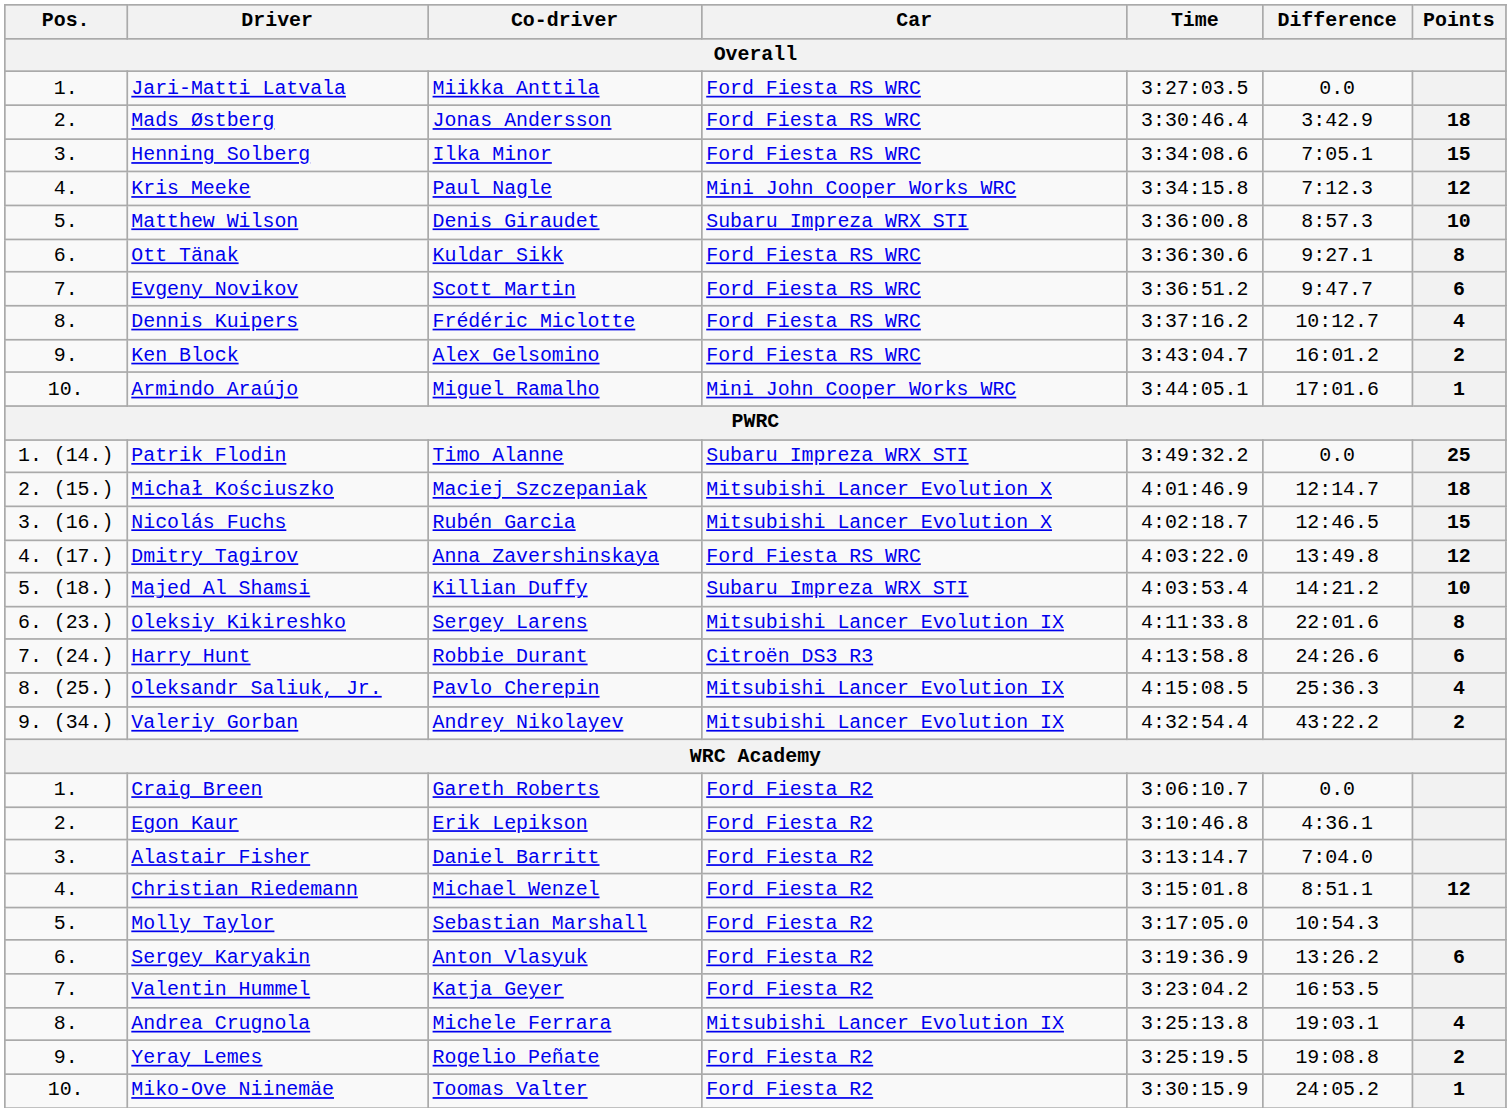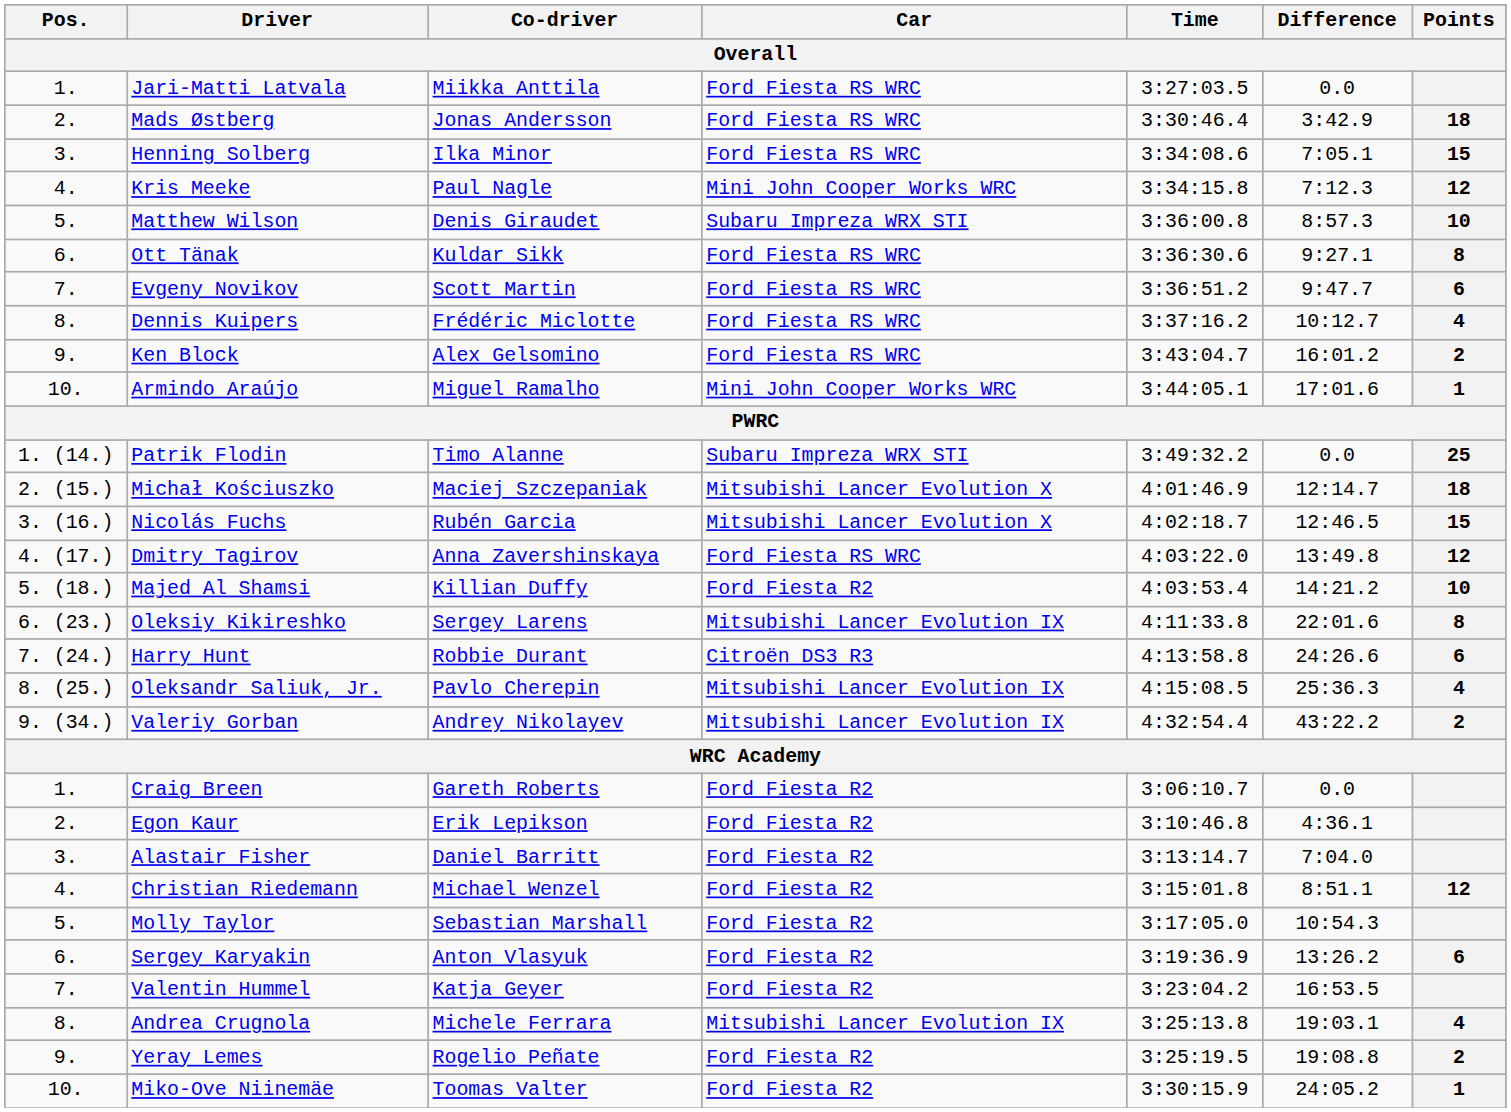Majed Al Shamsi | Car: Subaru Impreza WRX STI -> Ford Fiesta R2
